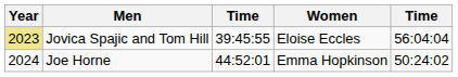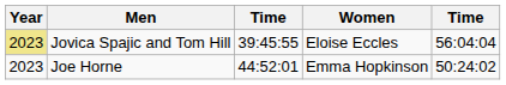Joe Horne | Year: 2024 -> 2023
